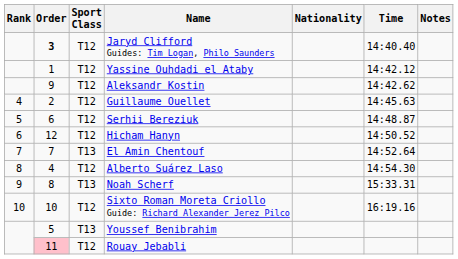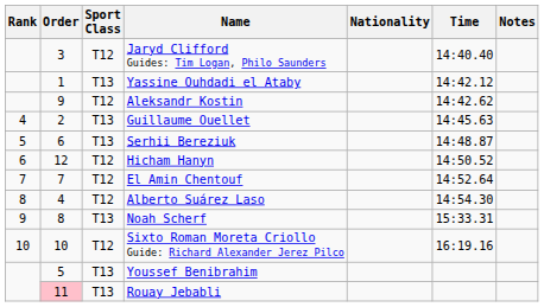Jaryd Clifford Guides: Tim Logan, Philo Saunders | Order: bold -> normal
Yassine Ouhdadi el Ataby | Sport Class: T12 -> T13
Guillaume Ouellet | Sport Class: T12 -> T13
Serhii Bereziuk | Sport Class: T12 -> T13
El Amin Chentouf | Sport Class: T13 -> T12
Rouay Jebabli | Sport Class: T12 -> T13
